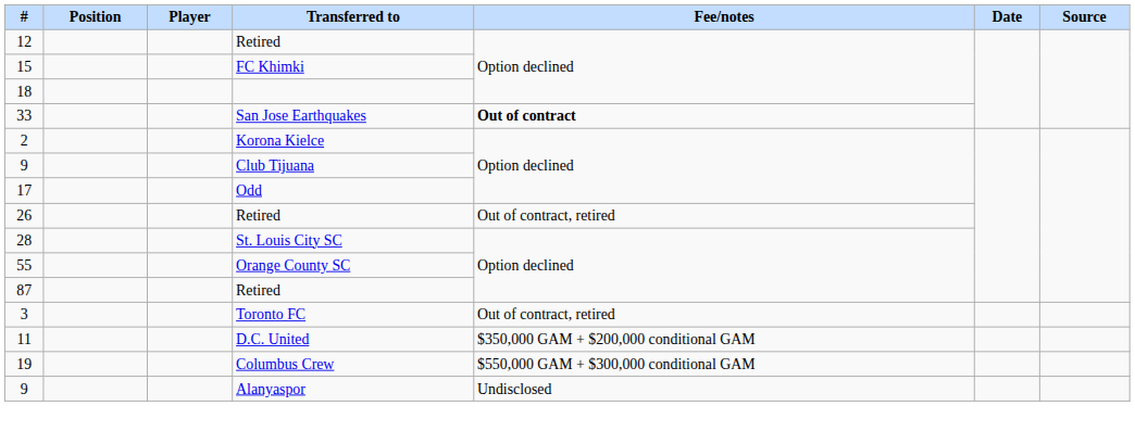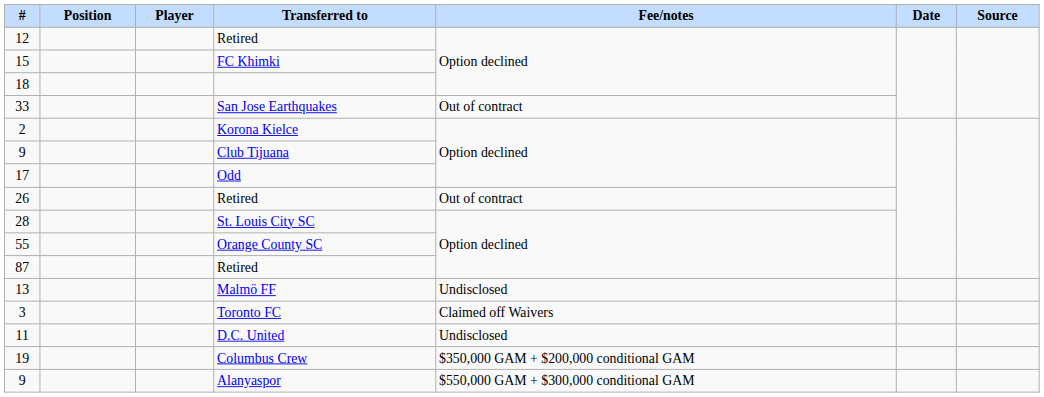33 | Fee/notes: bold -> normal
26 | Fee/notes: Out of contract, retired -> Out of contract
+ row: 13 | Malmö FF | Undisclosed
3 | Fee/notes: Out of contract, retired -> Claimed off Waivers
11 | Fee/notes: $350,000 GAM + $200,000 conditional GAM -> Undisclosed
19 | Fee/notes: $550,000 GAM + $300,000 conditional GAM -> $350,000 GAM + $200,000 conditional GAM
9 / Alanyaspor | Fee/notes: Undisclosed -> $550,000 GAM + $300,000 conditional GAM
